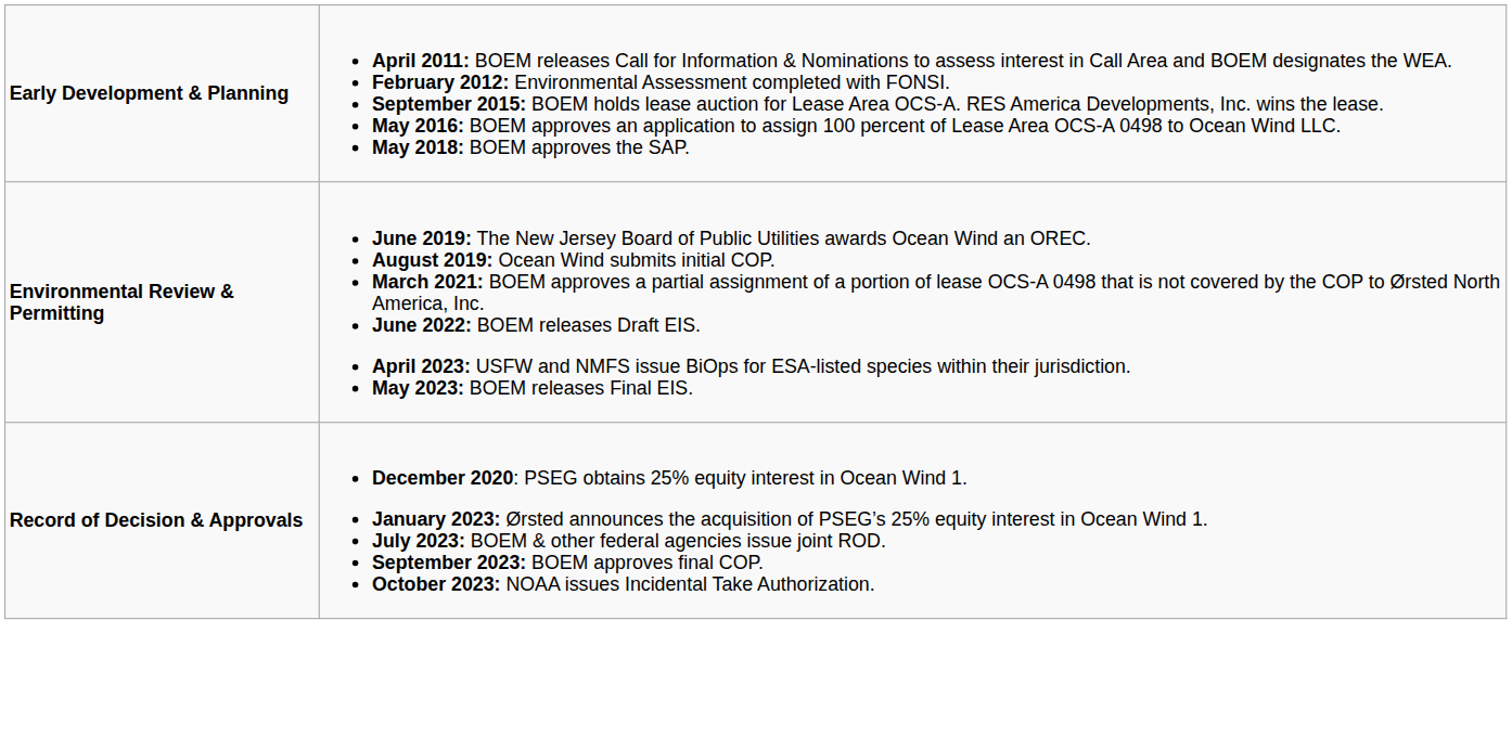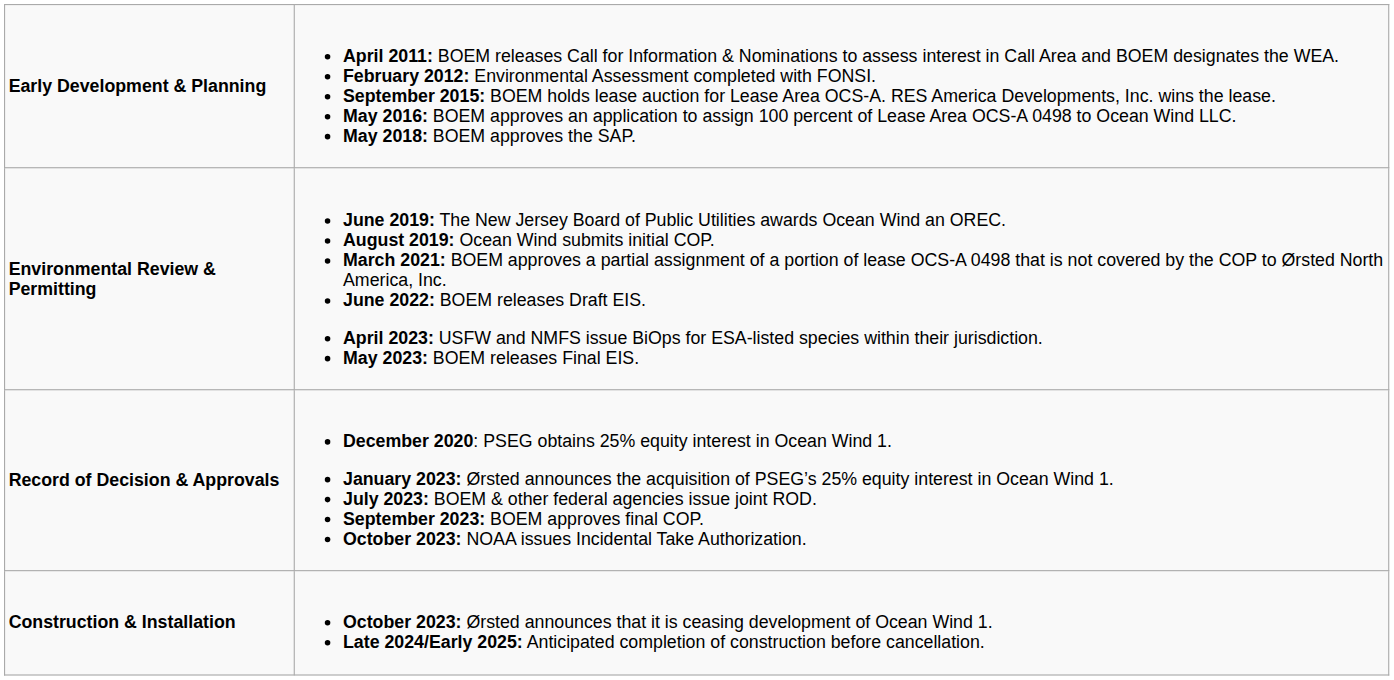+ row: Construction & Installation | October 2023: Ørsted announces that it is ceasing development of Ocean Wind 1. Late 2024/Early 2025: Anticipated completion of construction before cancellation.
